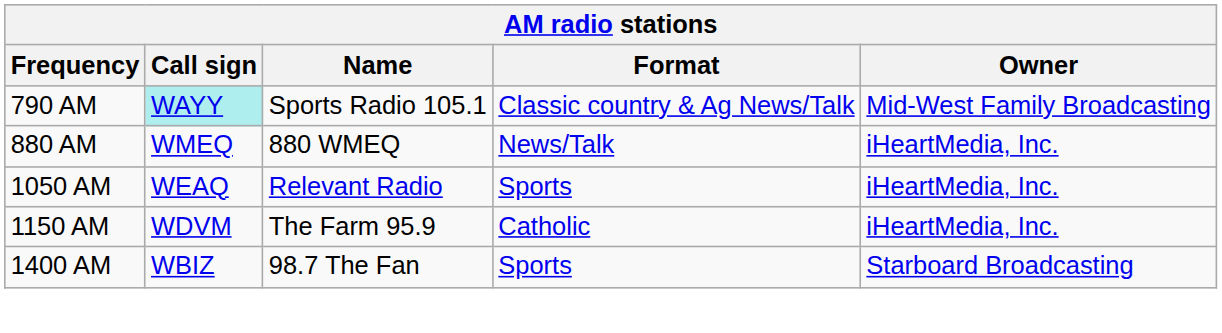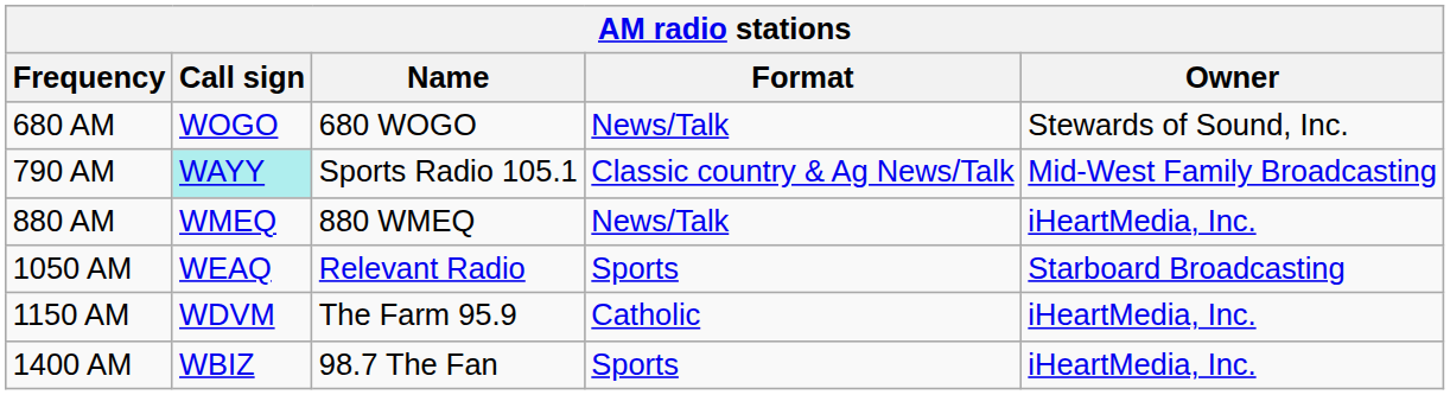+ row: 680 AM | WOGO | 680 WOGO | News/Talk | Stewards of Sound, Inc.
1050 AM | Owner: iHeartMedia, Inc. -> Starboard Broadcasting
1400 AM | Owner: Starboard Broadcasting -> iHeartMedia, Inc.
